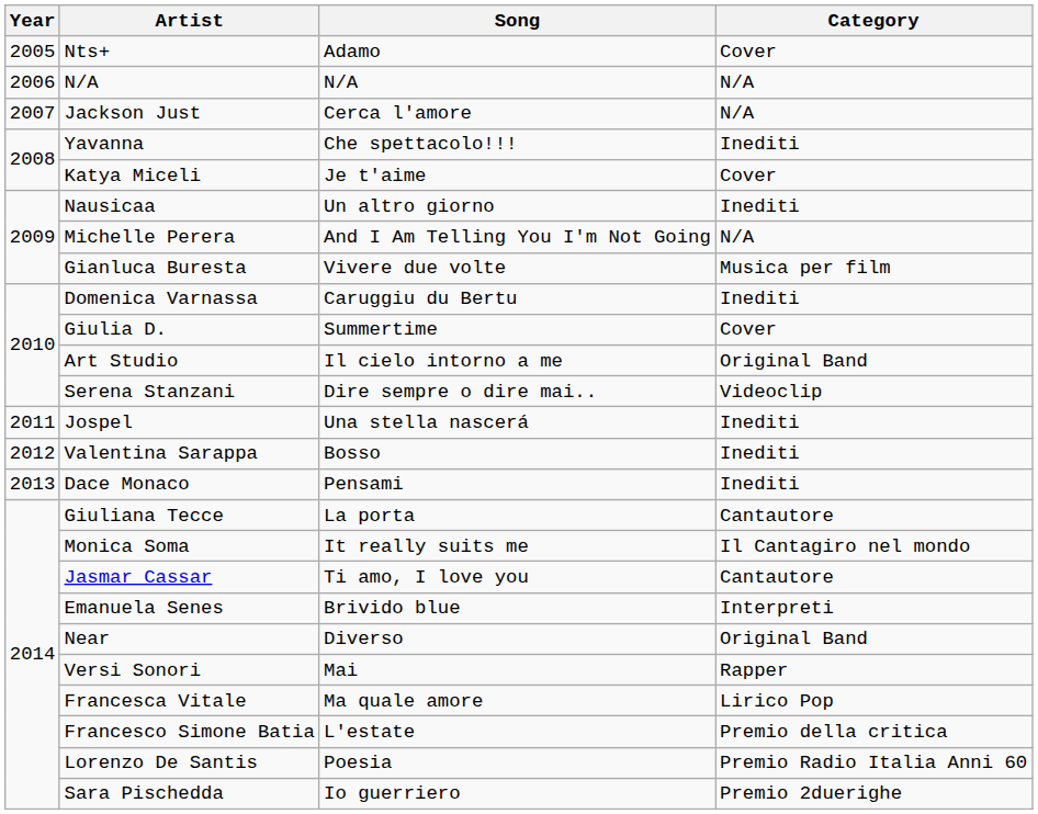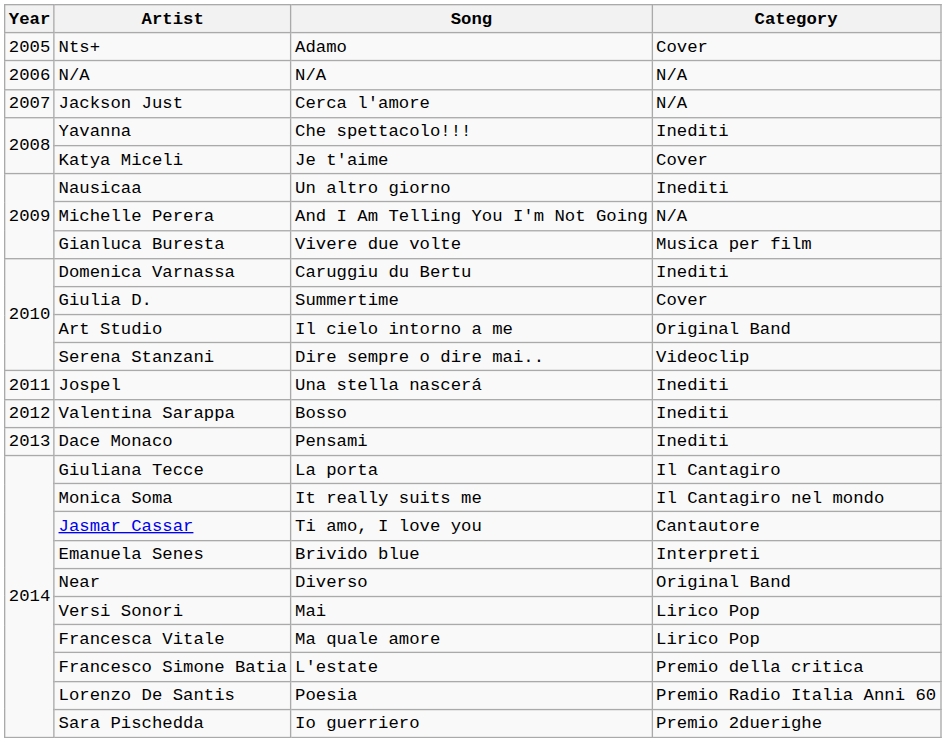Giuliana Tecce | Category: Cantautore -> Il Cantagiro
Versi Sonori | Category: Rapper -> Lirico Pop
